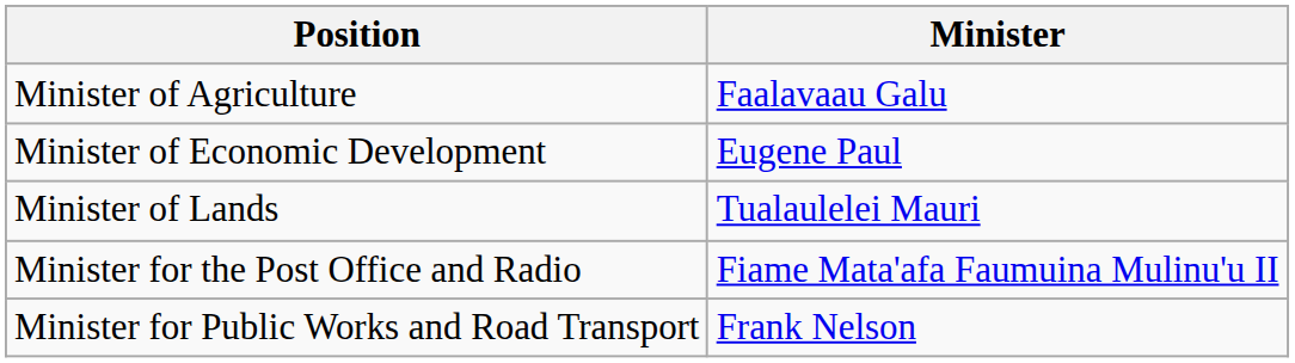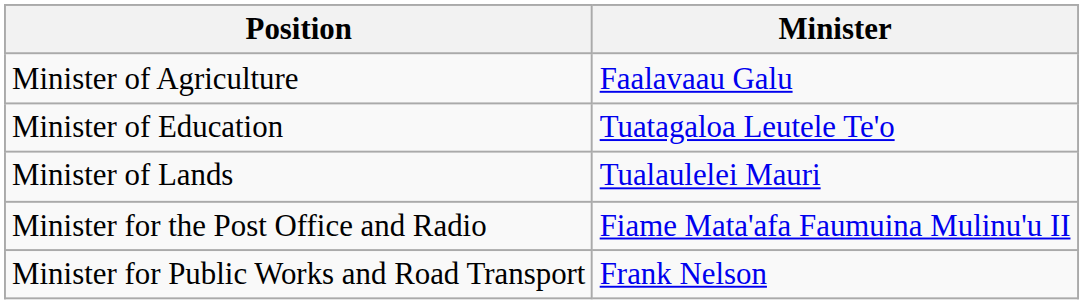- row: Minister of Economic Development | Eugene Paul
+ row: Minister of Education | Tuatagaloa Leutele Te'o
